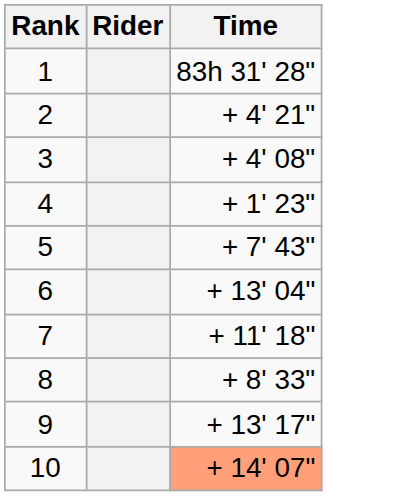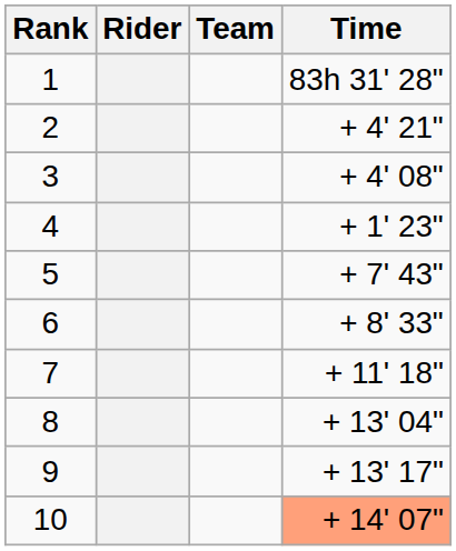+ column: Team
6 | Time: + 13' 04" -> + 8' 33"
8 | Time: + 8' 33" -> + 13' 04"
